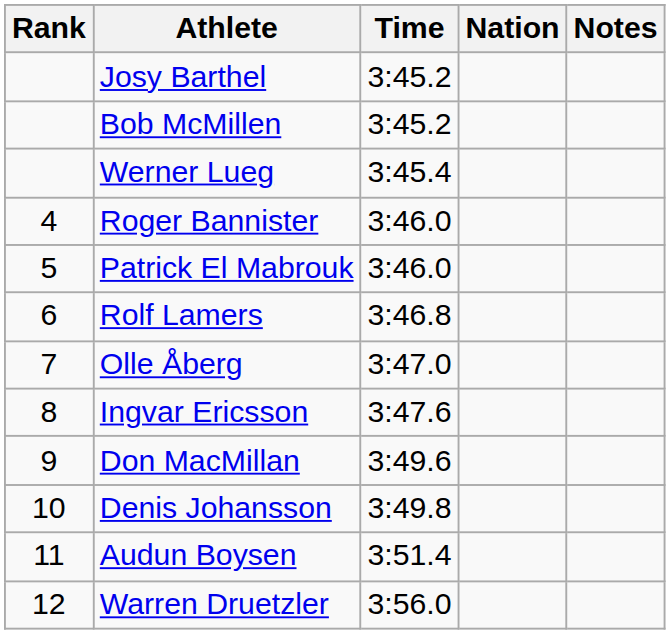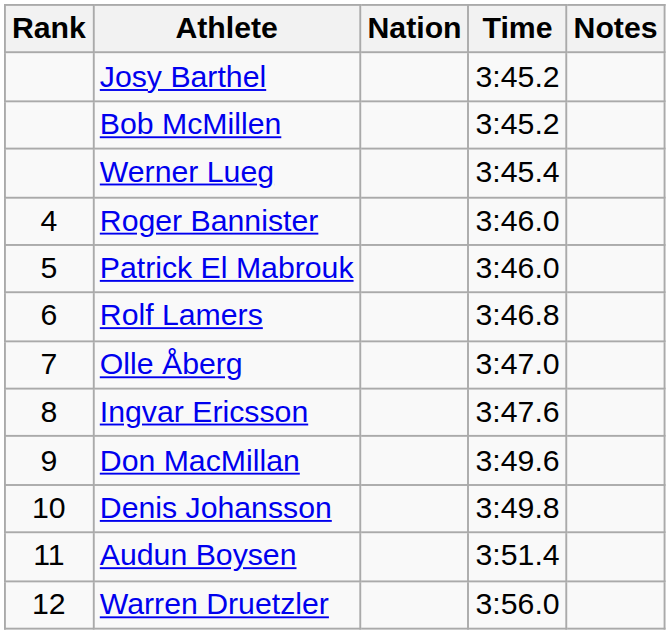columns swapped: Nation <-> Time
